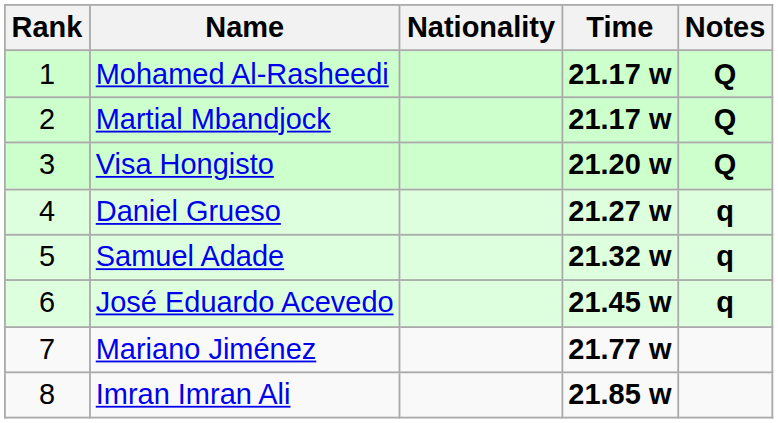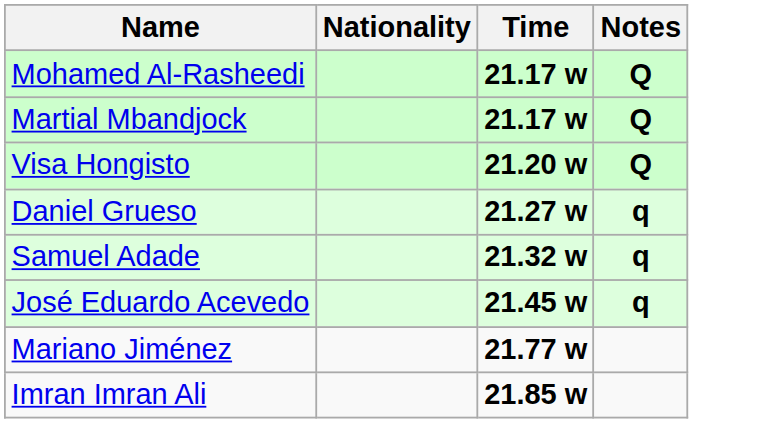- column: Rank | 1 | 2 | 3 | 4 | 5 | 6 | 7 | 8
